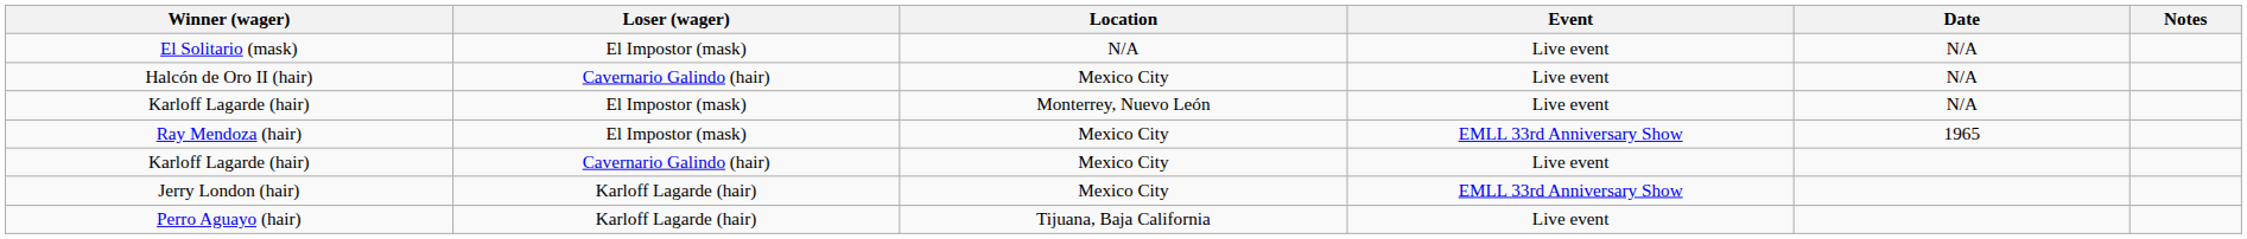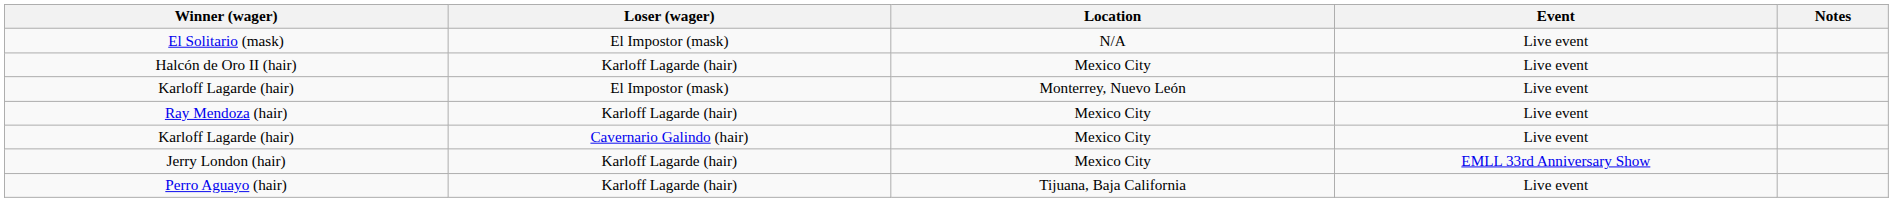- column: Date | N/A | N/A | N/A | 1965
Halcón de Oro II (hair) | Loser (wager): Cavernario Galindo (hair) -> Karloff Lagarde (hair)
Ray Mendoza (hair) | Loser (wager): El Impostor (mask) -> Karloff Lagarde (hair)
Ray Mendoza (hair) | Event: EMLL 33rd Anniversary Show -> Live event
